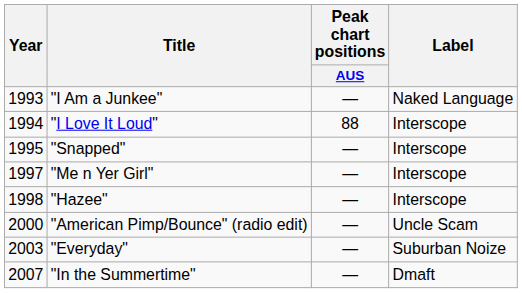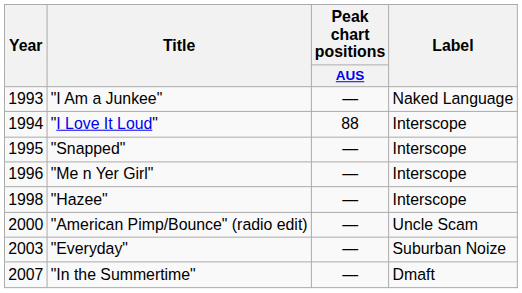"Me n Yer Girl" | Year: 1997 -> 1996
